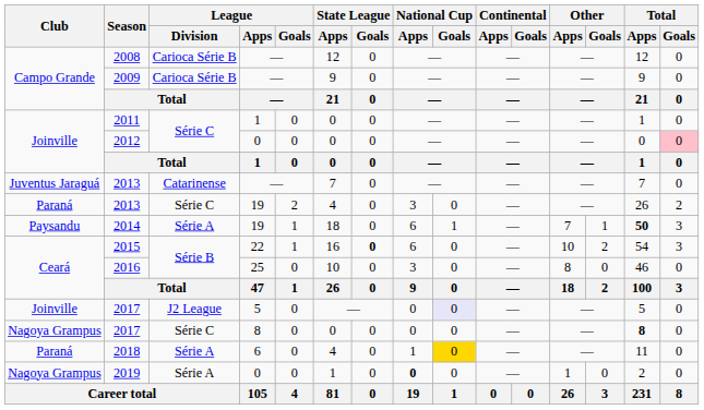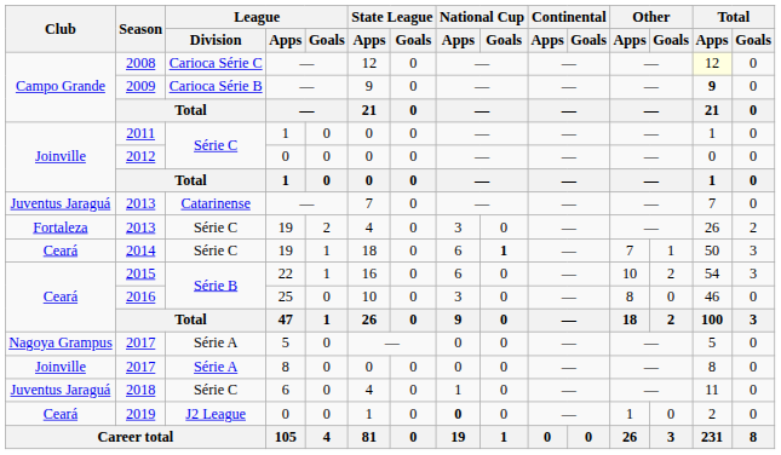2008 | League / Division: Carioca Série B -> Carioca Série C
2008 | Total / Apps: no background -> lightyellow background
2009 | Total / Apps: normal -> bold
2012 | Total / Goals: pink background -> no background
2013 / 19 | Club: Paraná -> Fortaleza
2014 | Club: Paysandu -> Ceará
2014 | League / Division: Série A -> Série C
2014 | National Cup / Goals: normal -> bold
2014 | Total / Apps: bold -> normal
2015 | State League / Goals: bold -> normal
2017 / 5 | Club: Joinville -> Nagoya Grampus
2017 / 5 | League / Division: J2 League -> Série A
2017 / 5 | National Cup / Goals: lavender background -> no background
2017 / 8 | Club: Nagoya Grampus -> Joinville
2017 / 8 | League / Division: Série C -> Série A
2017 / 8 | Total / Apps: bold -> normal
2018 | Club: Paraná -> Juventus Jaraguá
2018 | League / Division: Série A -> Série C
2018 | National Cup / Goals: gold background -> no background
2019 | Club: Nagoya Grampus -> Ceará
2019 | League / Division: Série A -> J2 League
